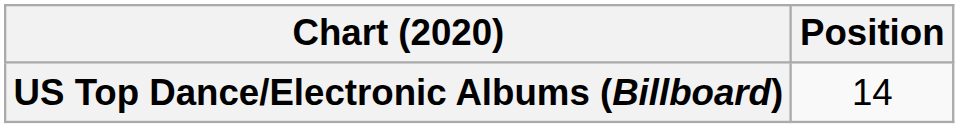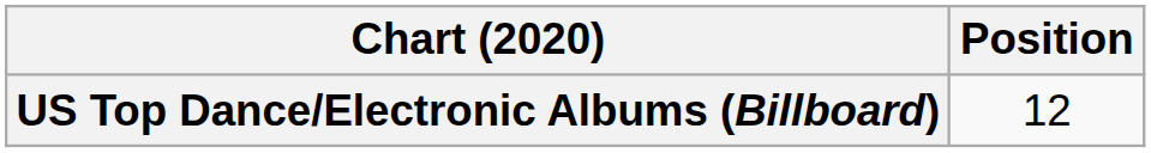US Top Dance/Electronic Albums (Billboard) | Position: 14 -> 12
